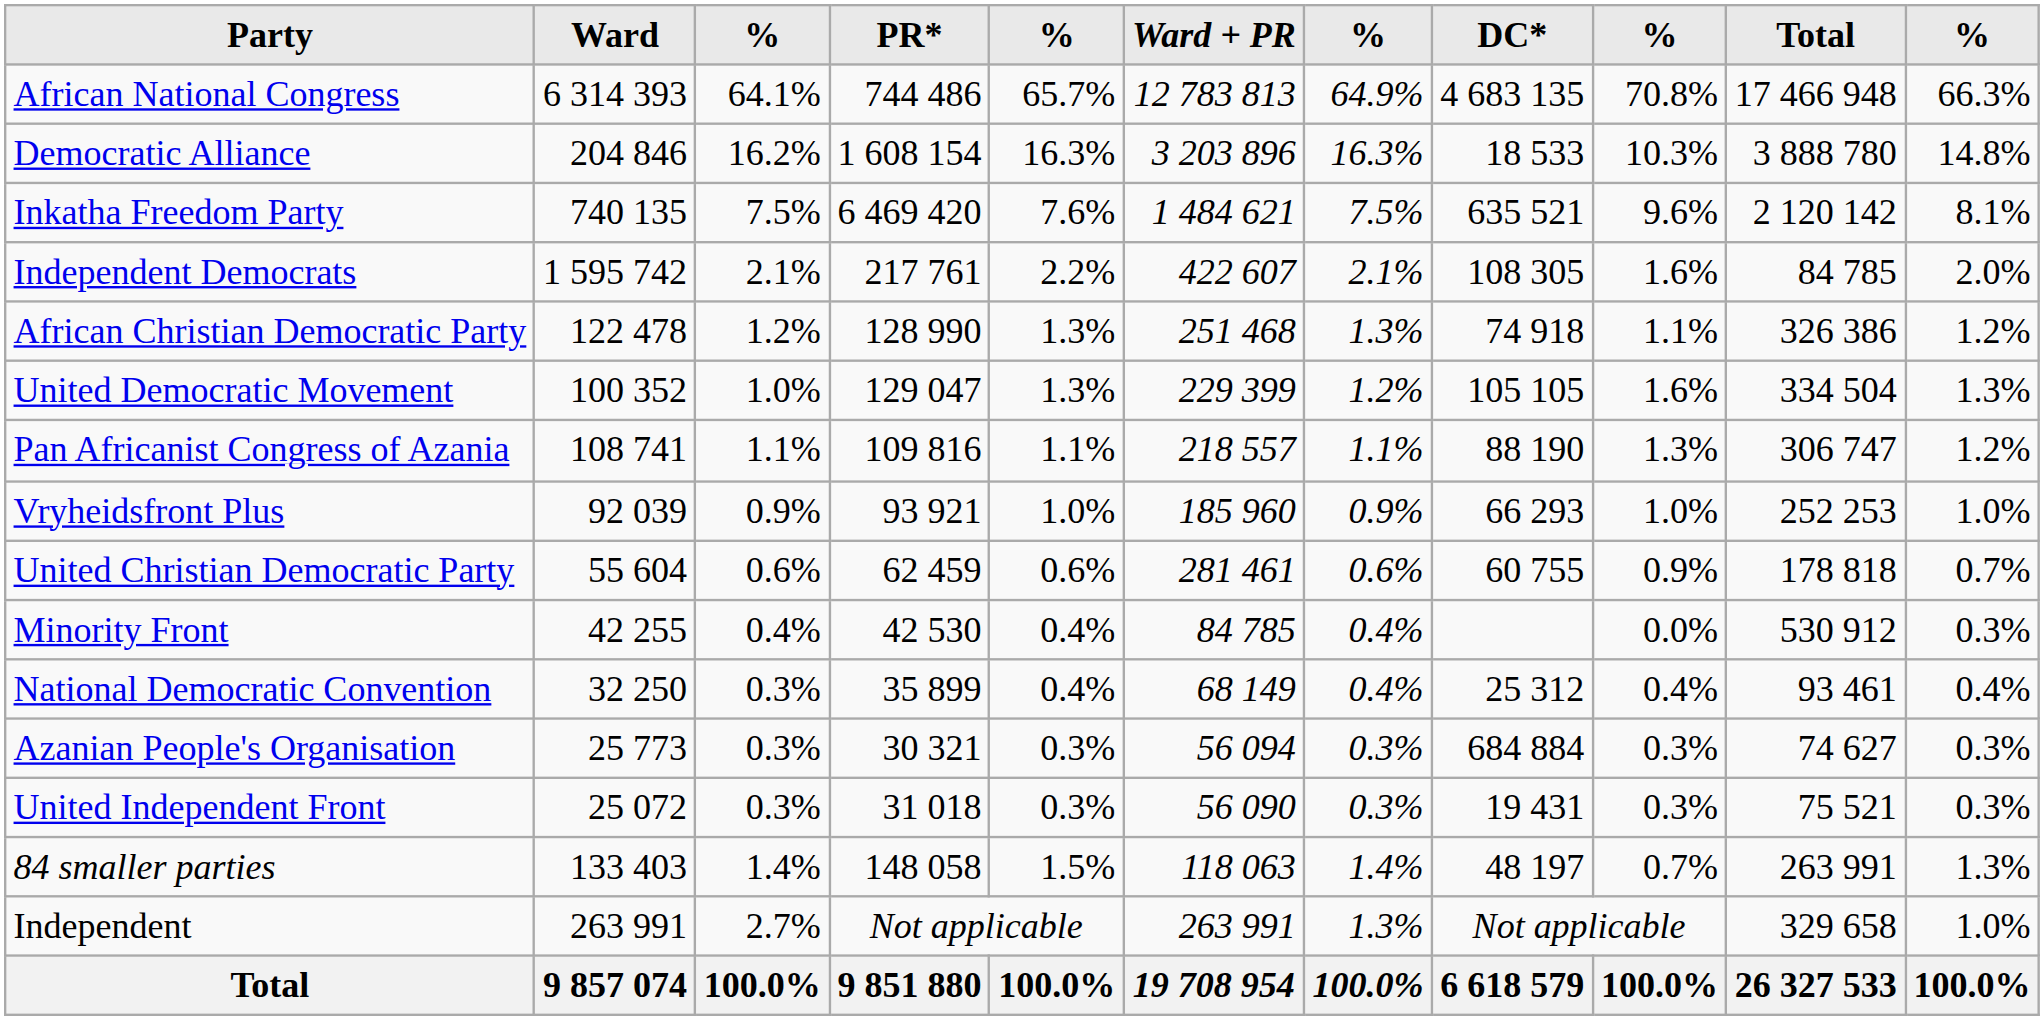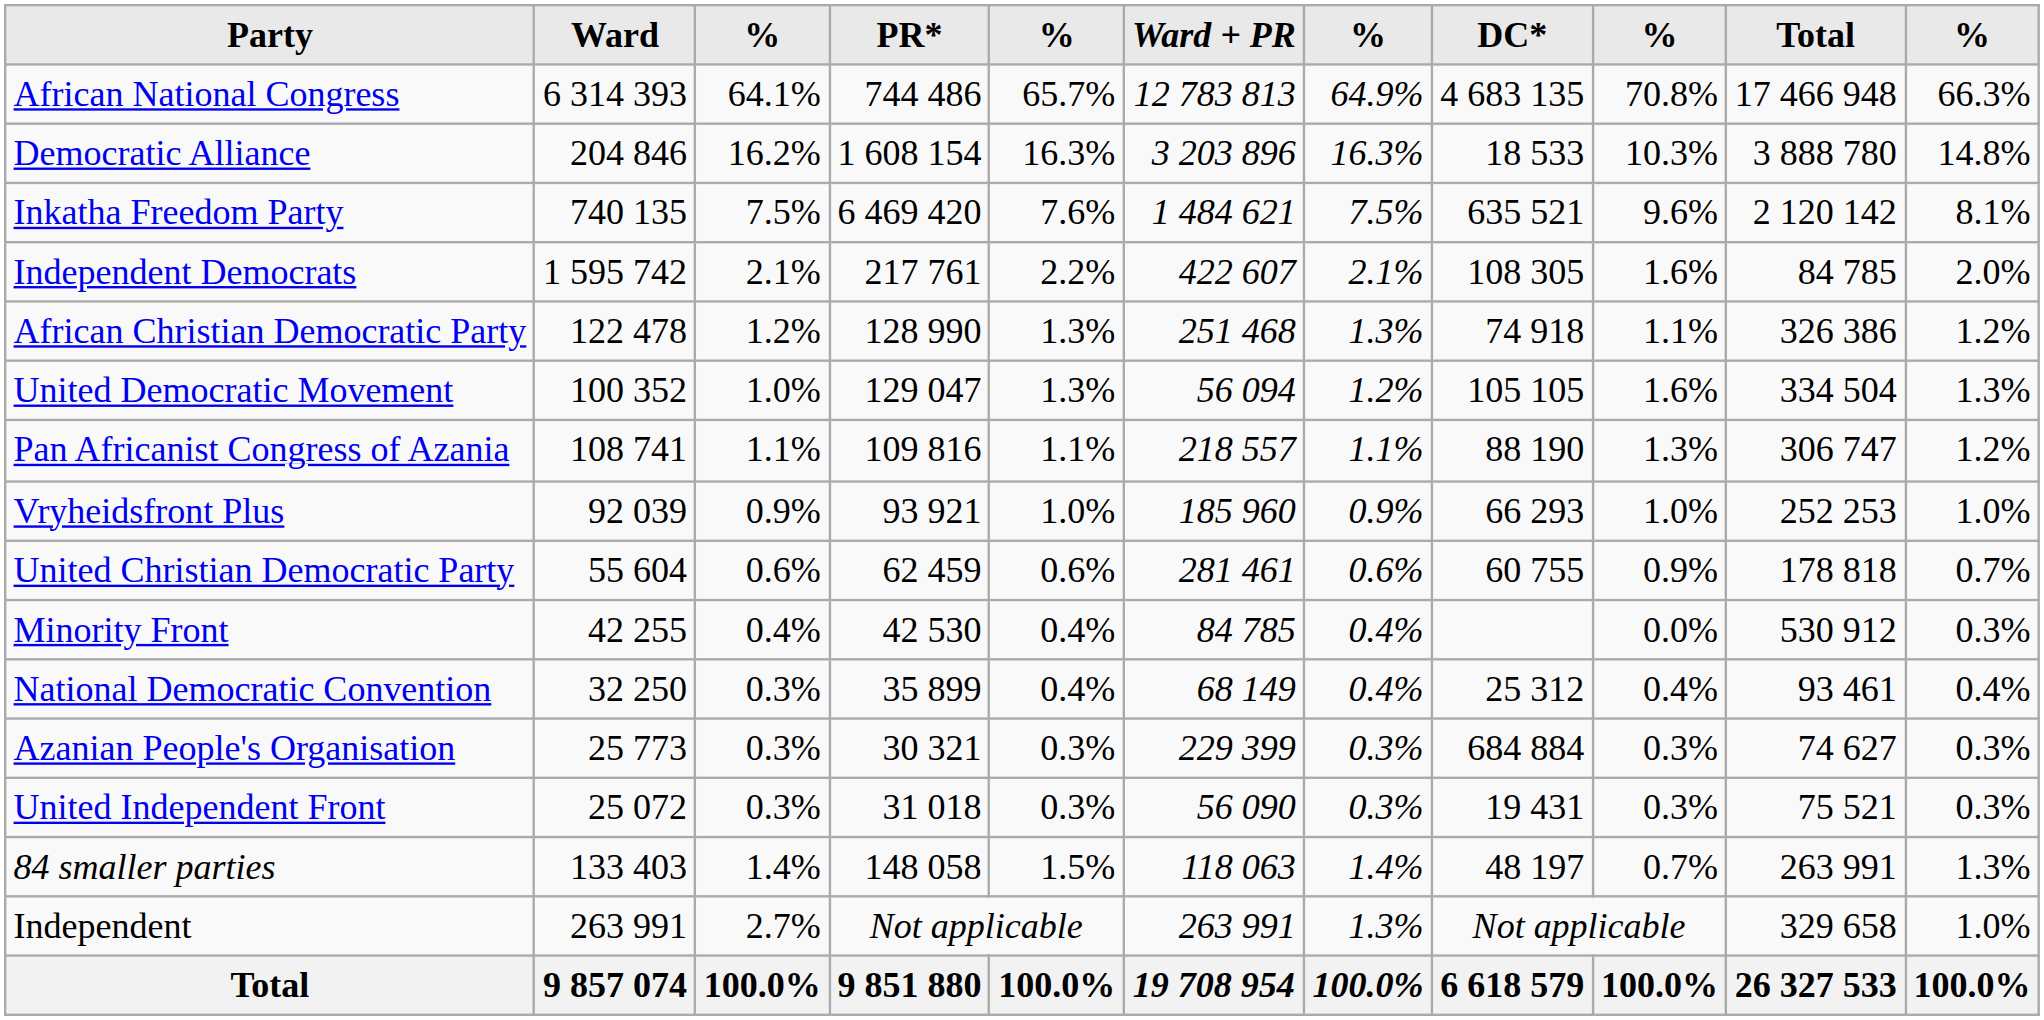United Democratic Movement | Ward + PR: 229 399 -> 56 094
Azanian People's Organisation | Ward + PR: 56 094 -> 229 399
